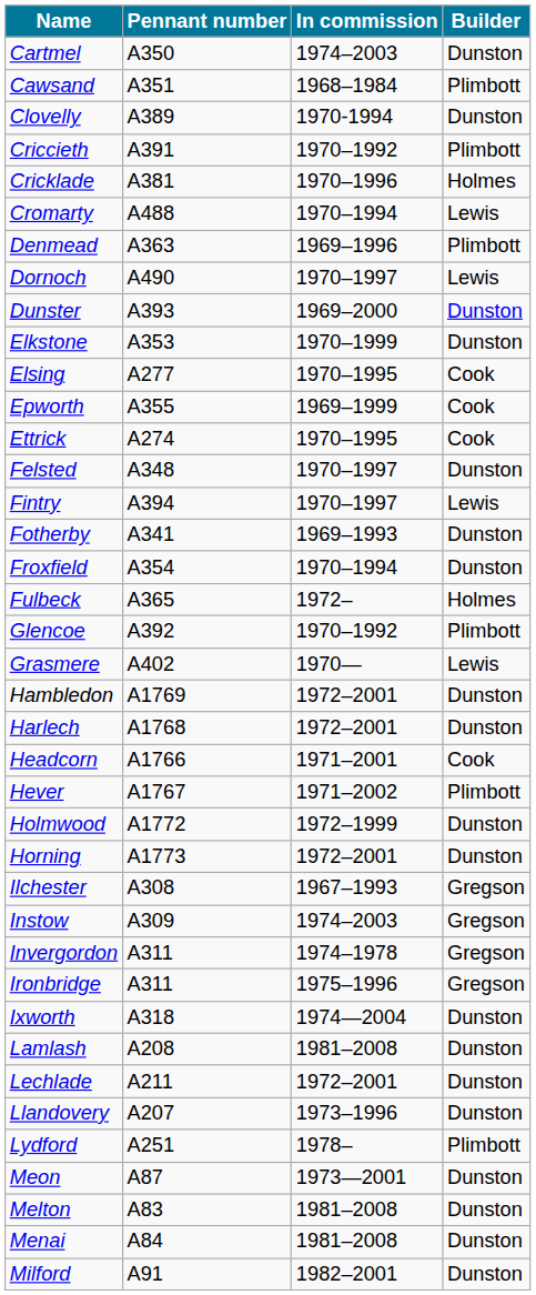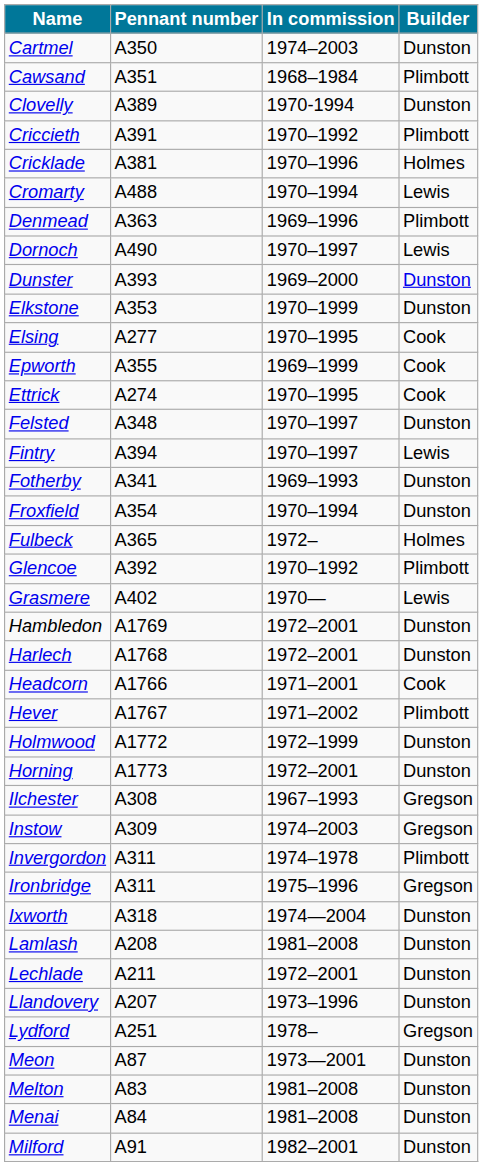Invergordon | Builder: Gregson -> Plimbott
Lydford | Builder: Plimbott -> Gregson
